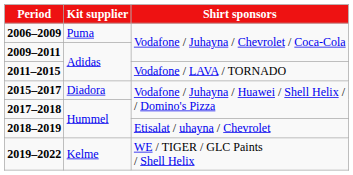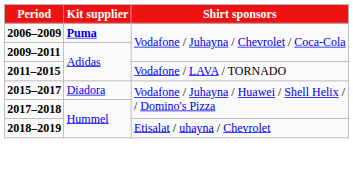2006–2009 | Kit supplier: normal -> bold
- row: 2019–2022 | Kelme | WE / TIGER / GLC Paints / Shell Helix
